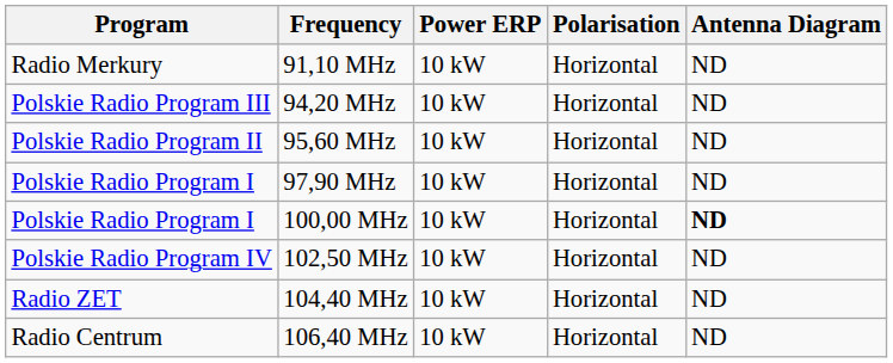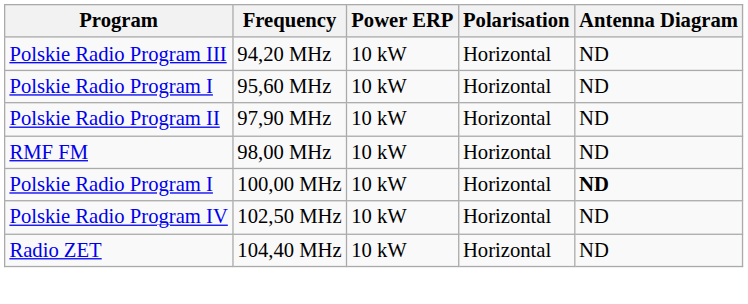- row: Radio Merkury | 91,10 MHz | 10 kW | Horizontal | ND
95,60 MHz | Program: Polskie Radio Program II -> Polskie Radio Program I
97,90 MHz | Program: Polskie Radio Program I -> Polskie Radio Program II
+ row: RMF FM | 98,00 MHz | 10 kW | Horizontal | ND
- row: Radio Centrum | 106,40 MHz | 10 kW | Horizontal | ND
